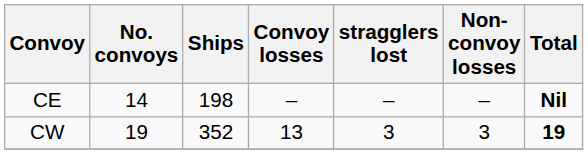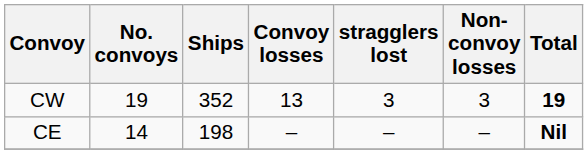rows swapped: CE <-> CW
